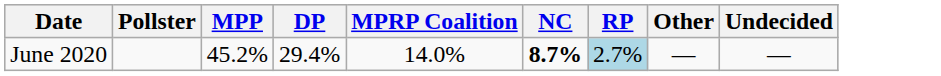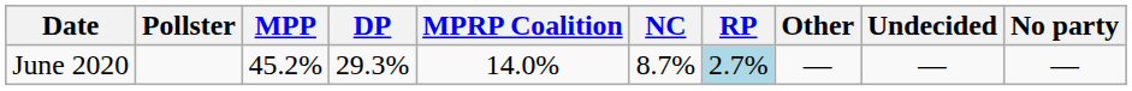+ column: No party | —
June 2020 | DP: 29.4% -> 29.3%
June 2020 | NC: bold -> normal
